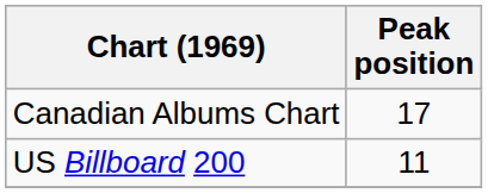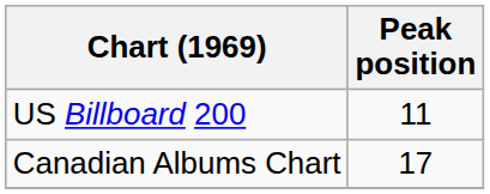rows swapped: Canadian Albums Chart <-> US Billboard 200
